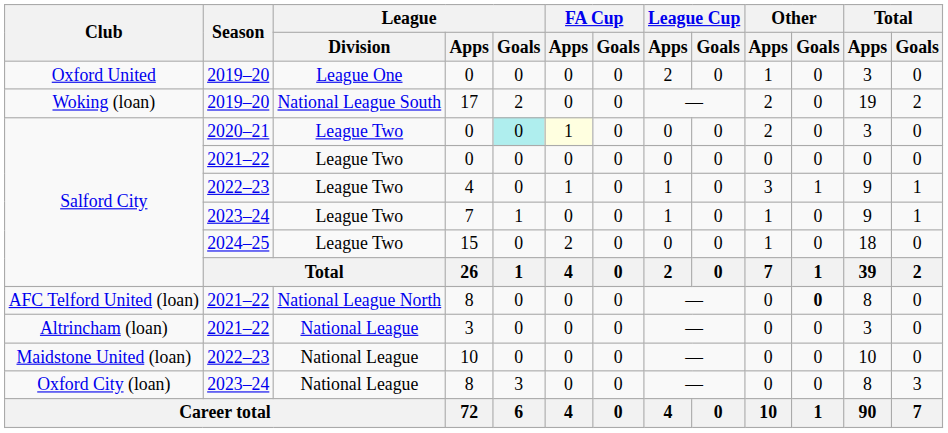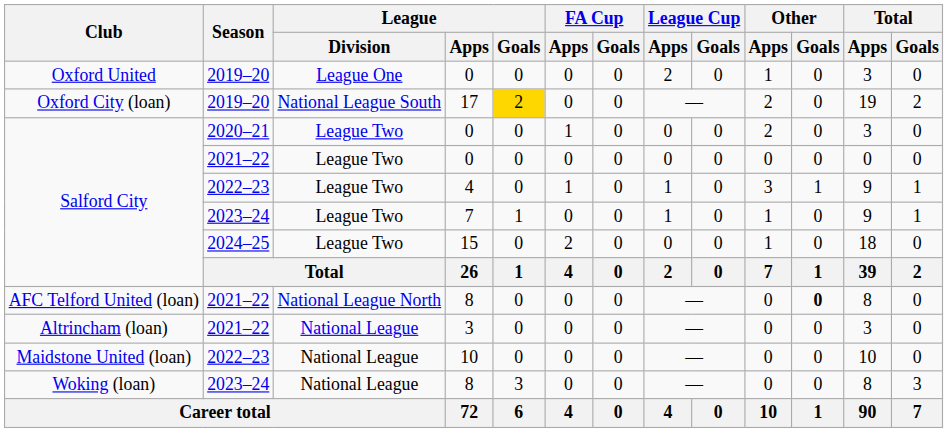17 | Club: Woking (loan) -> Oxford City (loan)
17 | League / Goals: no background -> gold background
2020–21 / 0 | League / Goals: paleturquoise background -> no background
2020–21 / 0 | FA Cup / Apps: lightyellow background -> no background
2023–24 / 8 | Club: Oxford City (loan) -> Woking (loan)
